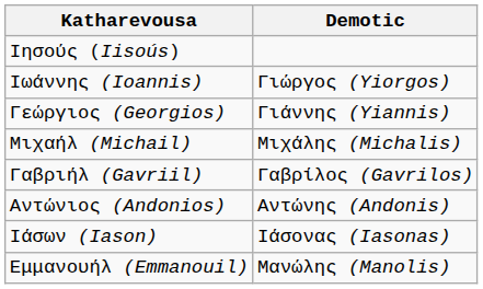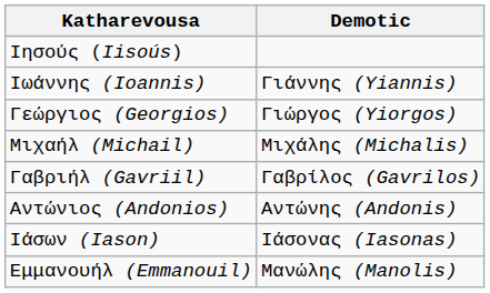Ιωάννης (Ioannis) | Demotic: Γιώργος (Yiorgos) -> Γιάννης (Yiannis)
Γεώργιος (Georgios) | Demotic: Γιάννης (Yiannis) -> Γιώργος (Yiorgos)
